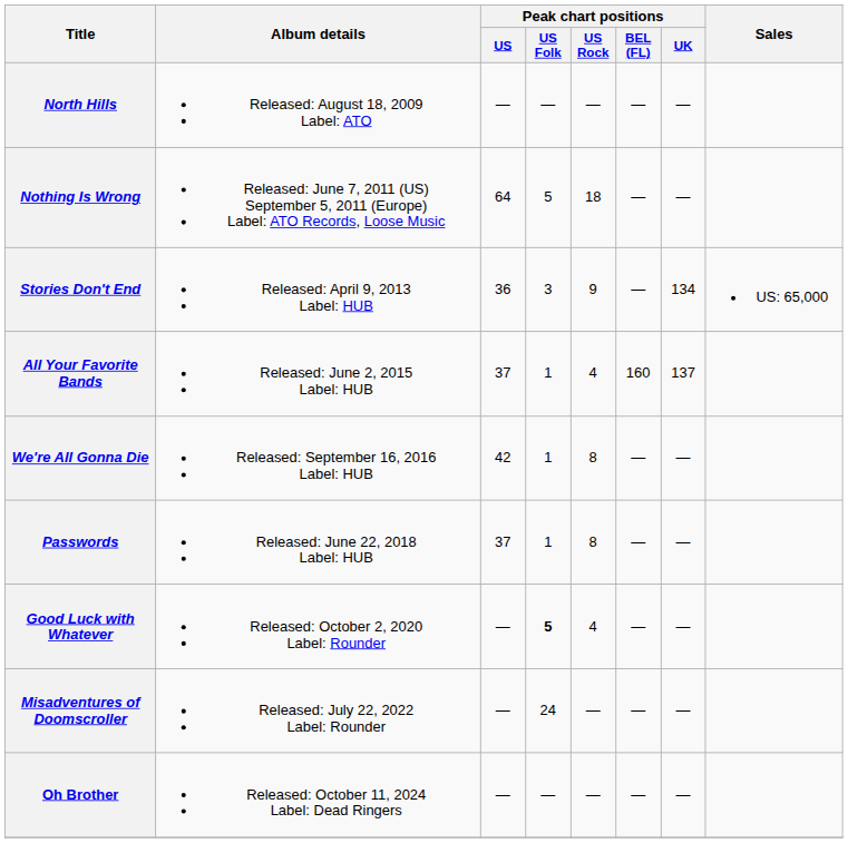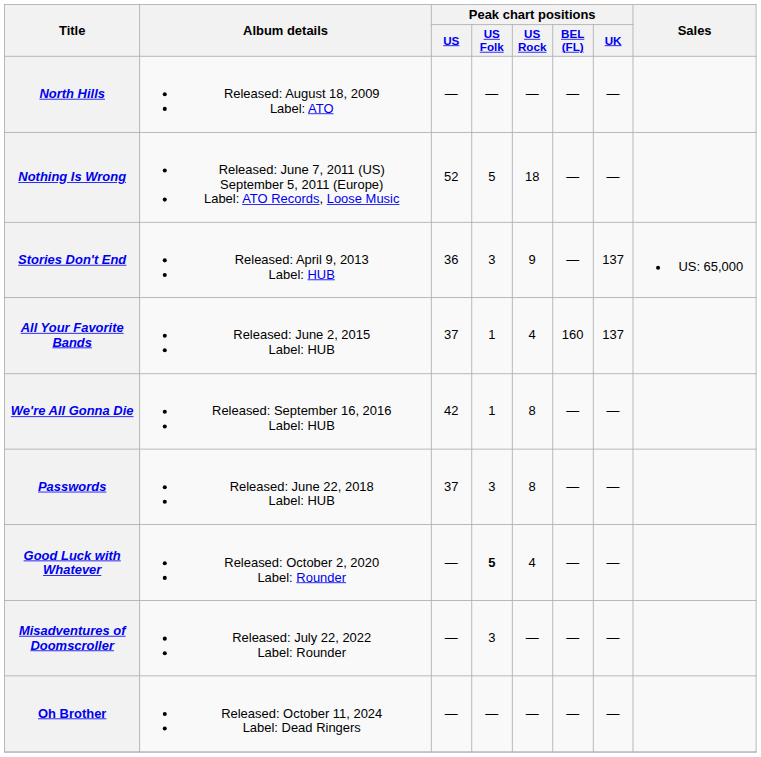Nothing Is Wrong | Peak chart positions / US: 64 -> 52
Stories Don't End | Peak chart positions / UK: 134 -> 137
Passwords | Peak chart positions / US Folk: 1 -> 3
Misadventures of Doomscroller | Peak chart positions / US Folk: 24 -> 3
